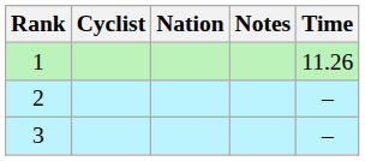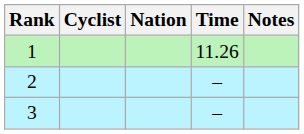columns swapped: Time <-> Notes
